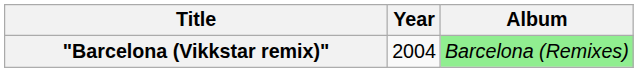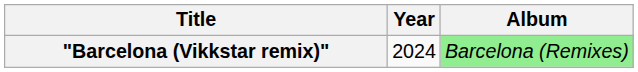"Barcelona (Vikkstar remix)" | Year: 2004 -> 2024
